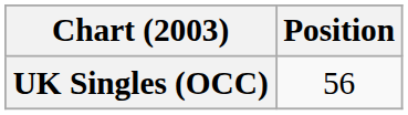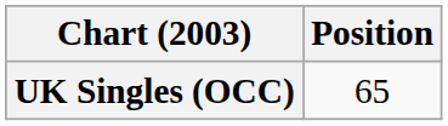UK Singles (OCC) | Position: 56 -> 65
